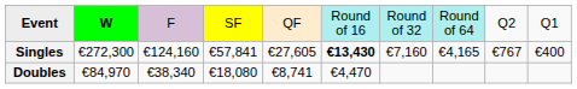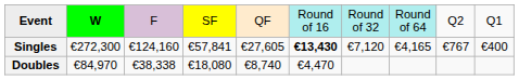Singles | column 7: €7,160 -> €7,120
Doubles | column 3: €38,340 -> €38,338
Doubles | column 5: €8,741 -> €8,740
